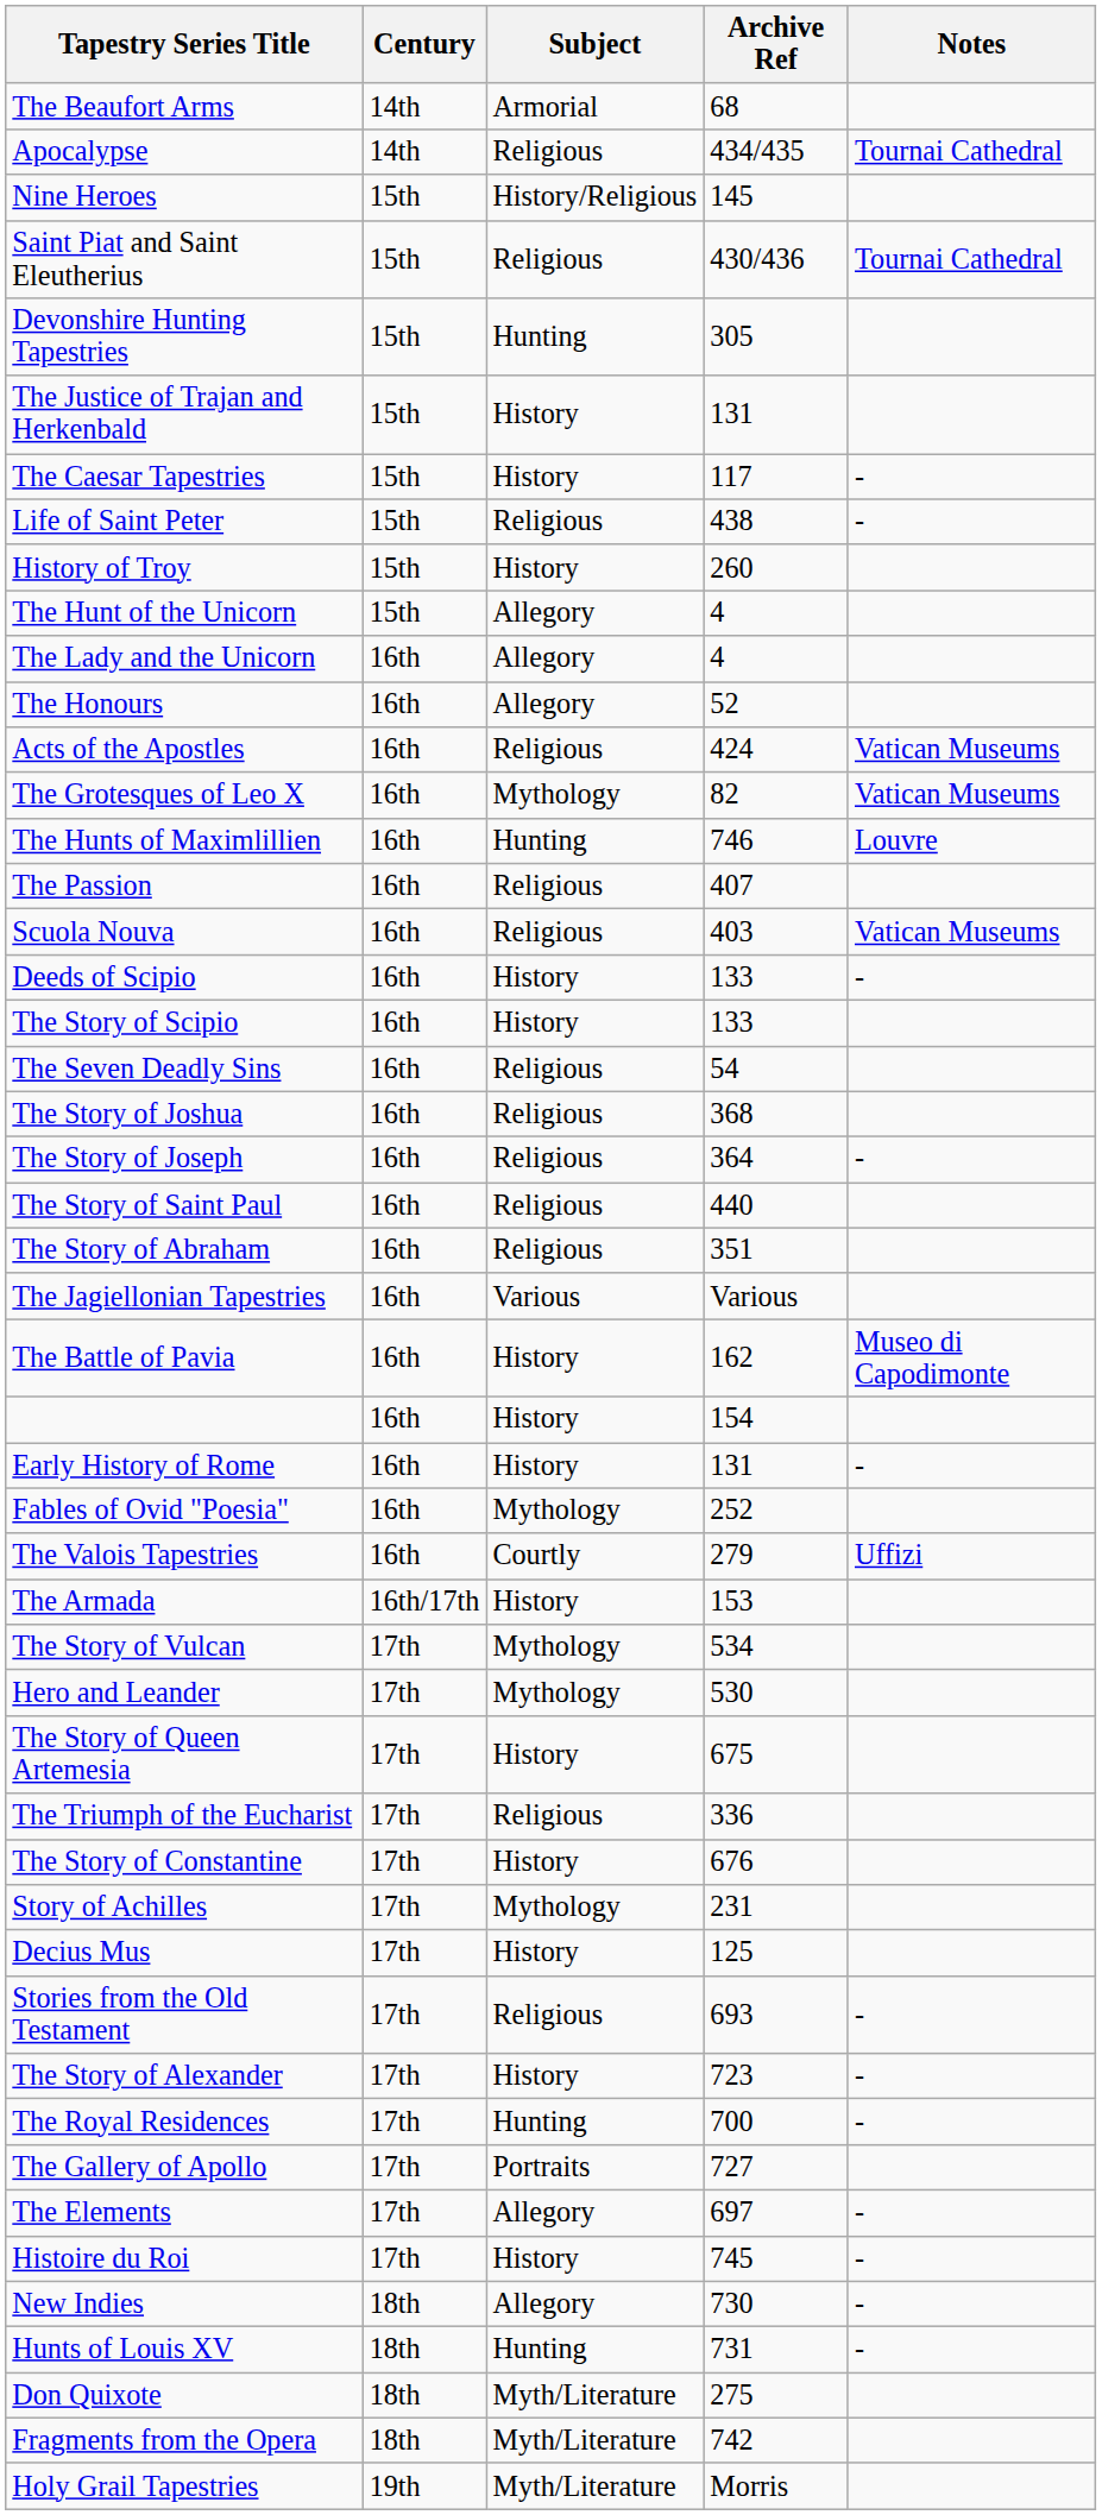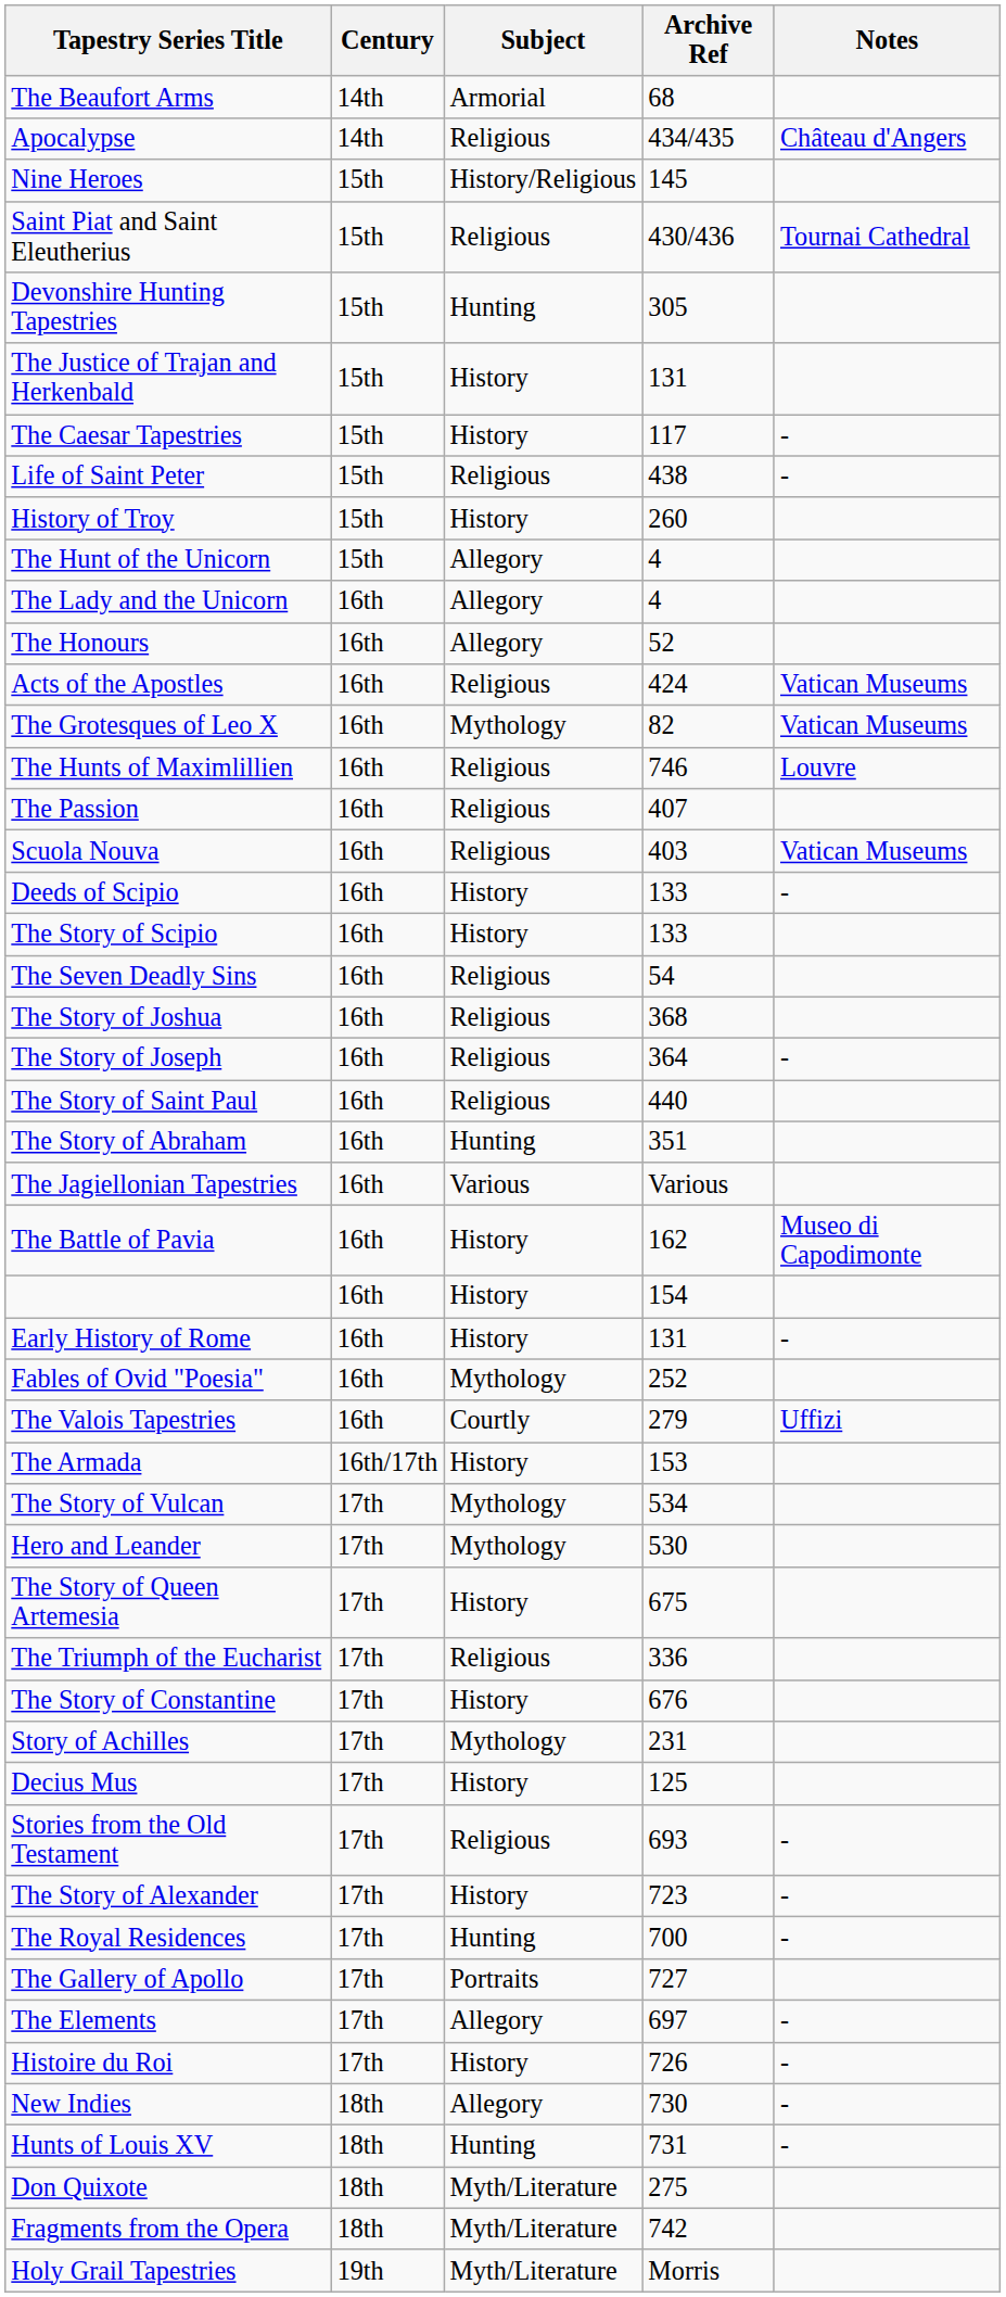Apocalypse | Notes: Tournai Cathedral -> Château d'Angers
The Hunts of Maximlillien | Subject: Hunting -> Religious
The Story of Abraham | Subject: Religious -> Hunting
Histoire du Roi | Archive Ref: 745 -> 726
